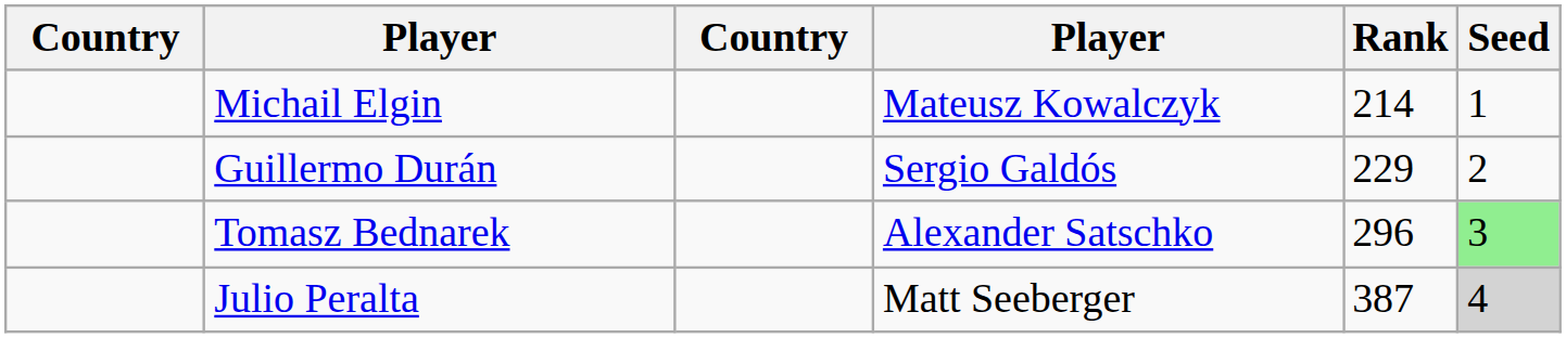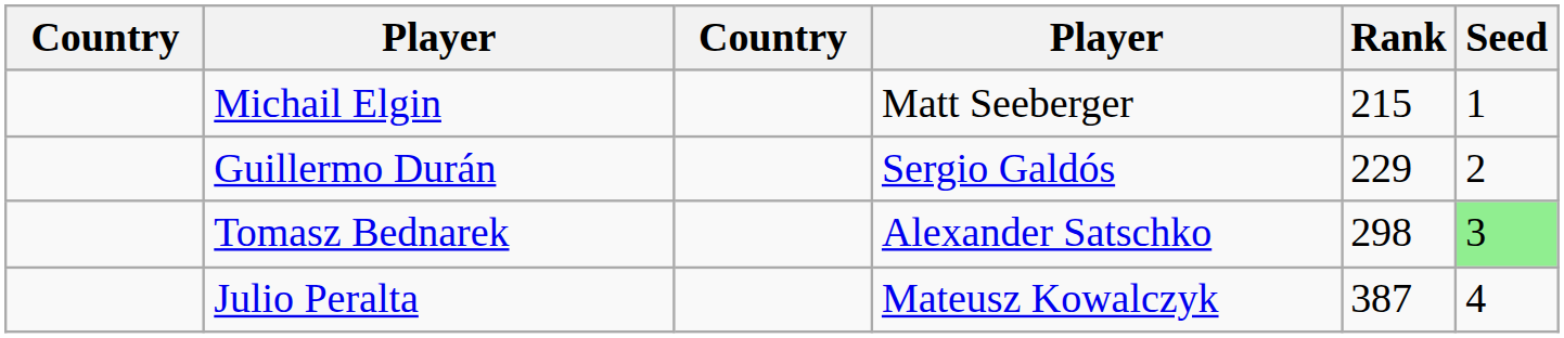Michail Elgin | column 4: Mateusz Kowalczyk -> Matt Seeberger
Michail Elgin | Rank: 214 -> 215
Tomasz Bednarek | Rank: 296 -> 298
Julio Peralta | column 4: Matt Seeberger -> Mateusz Kowalczyk
Julio Peralta | Seed: lightgrey background -> no background
